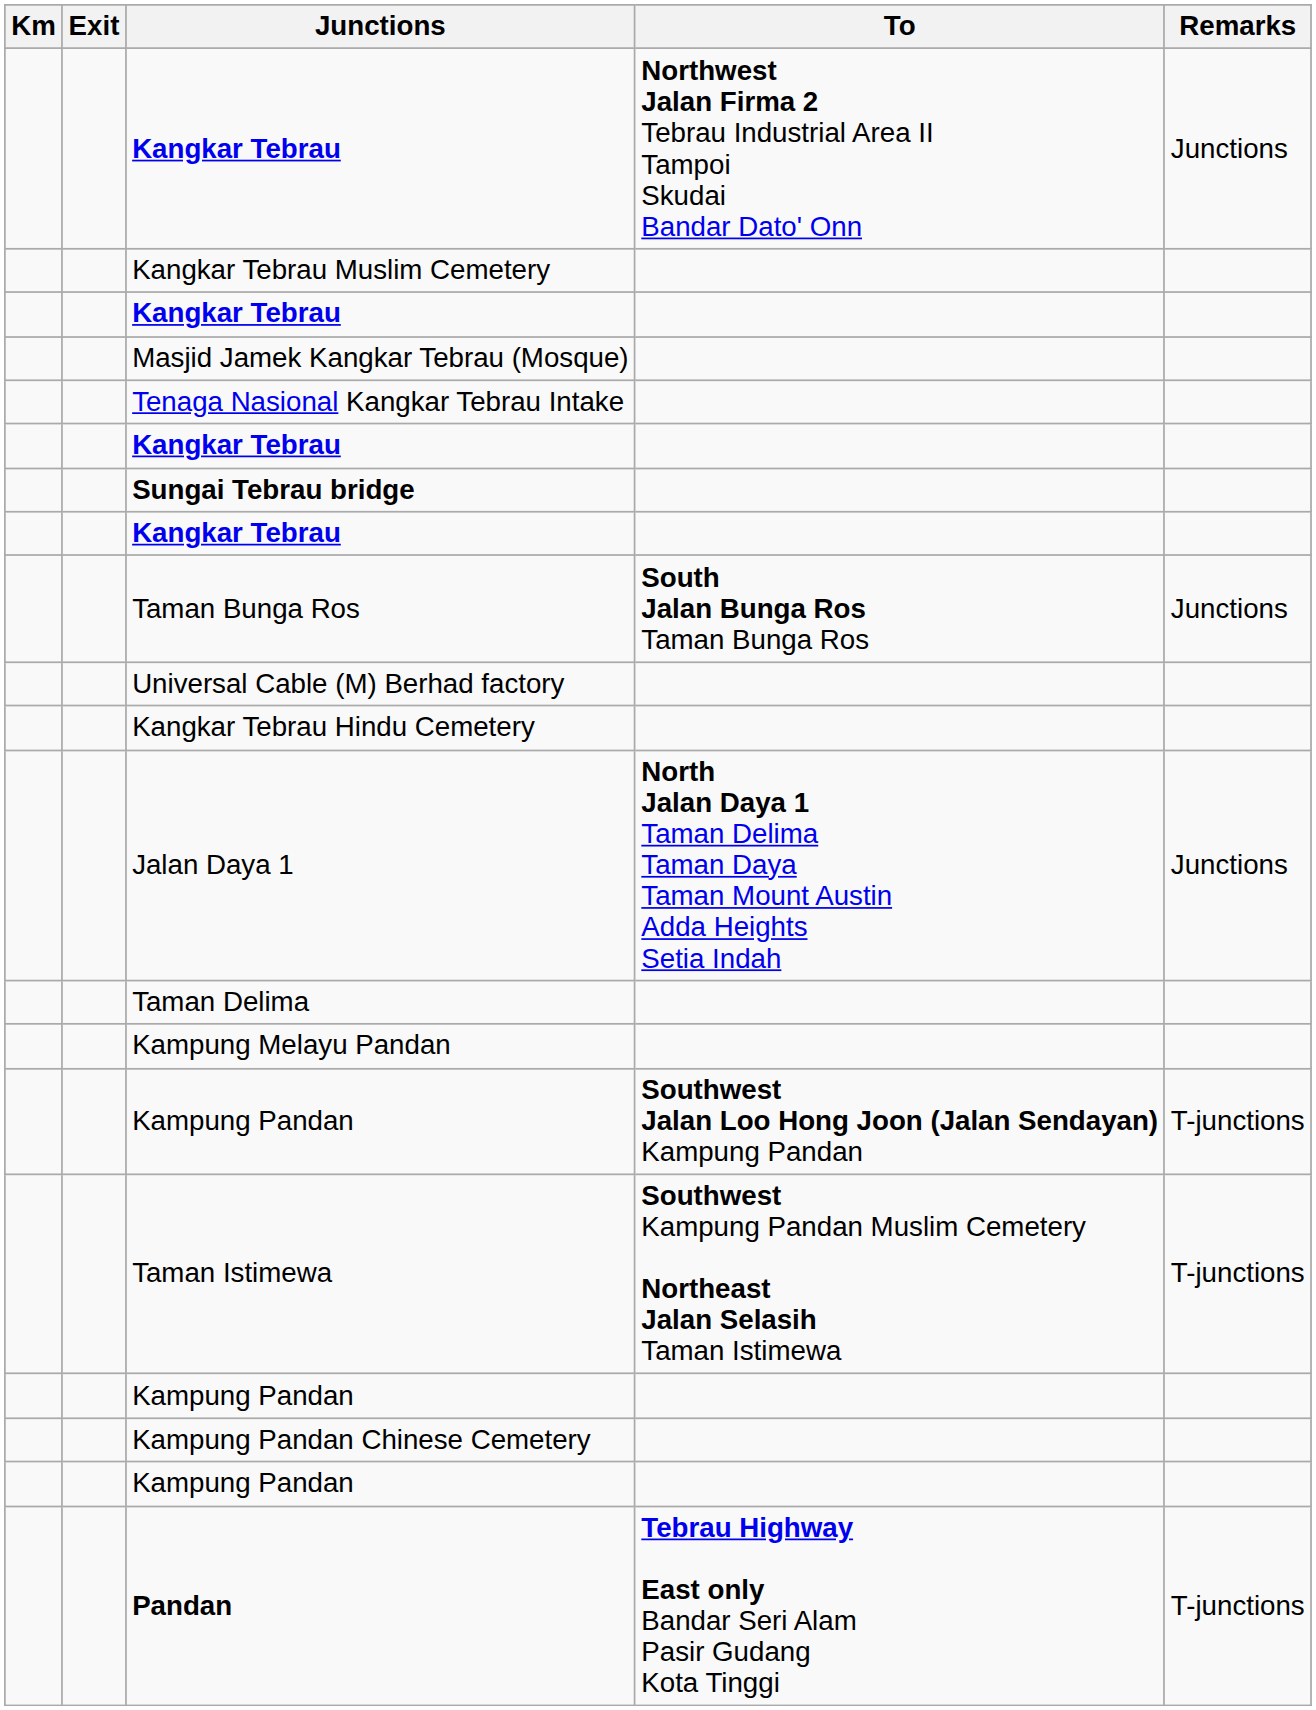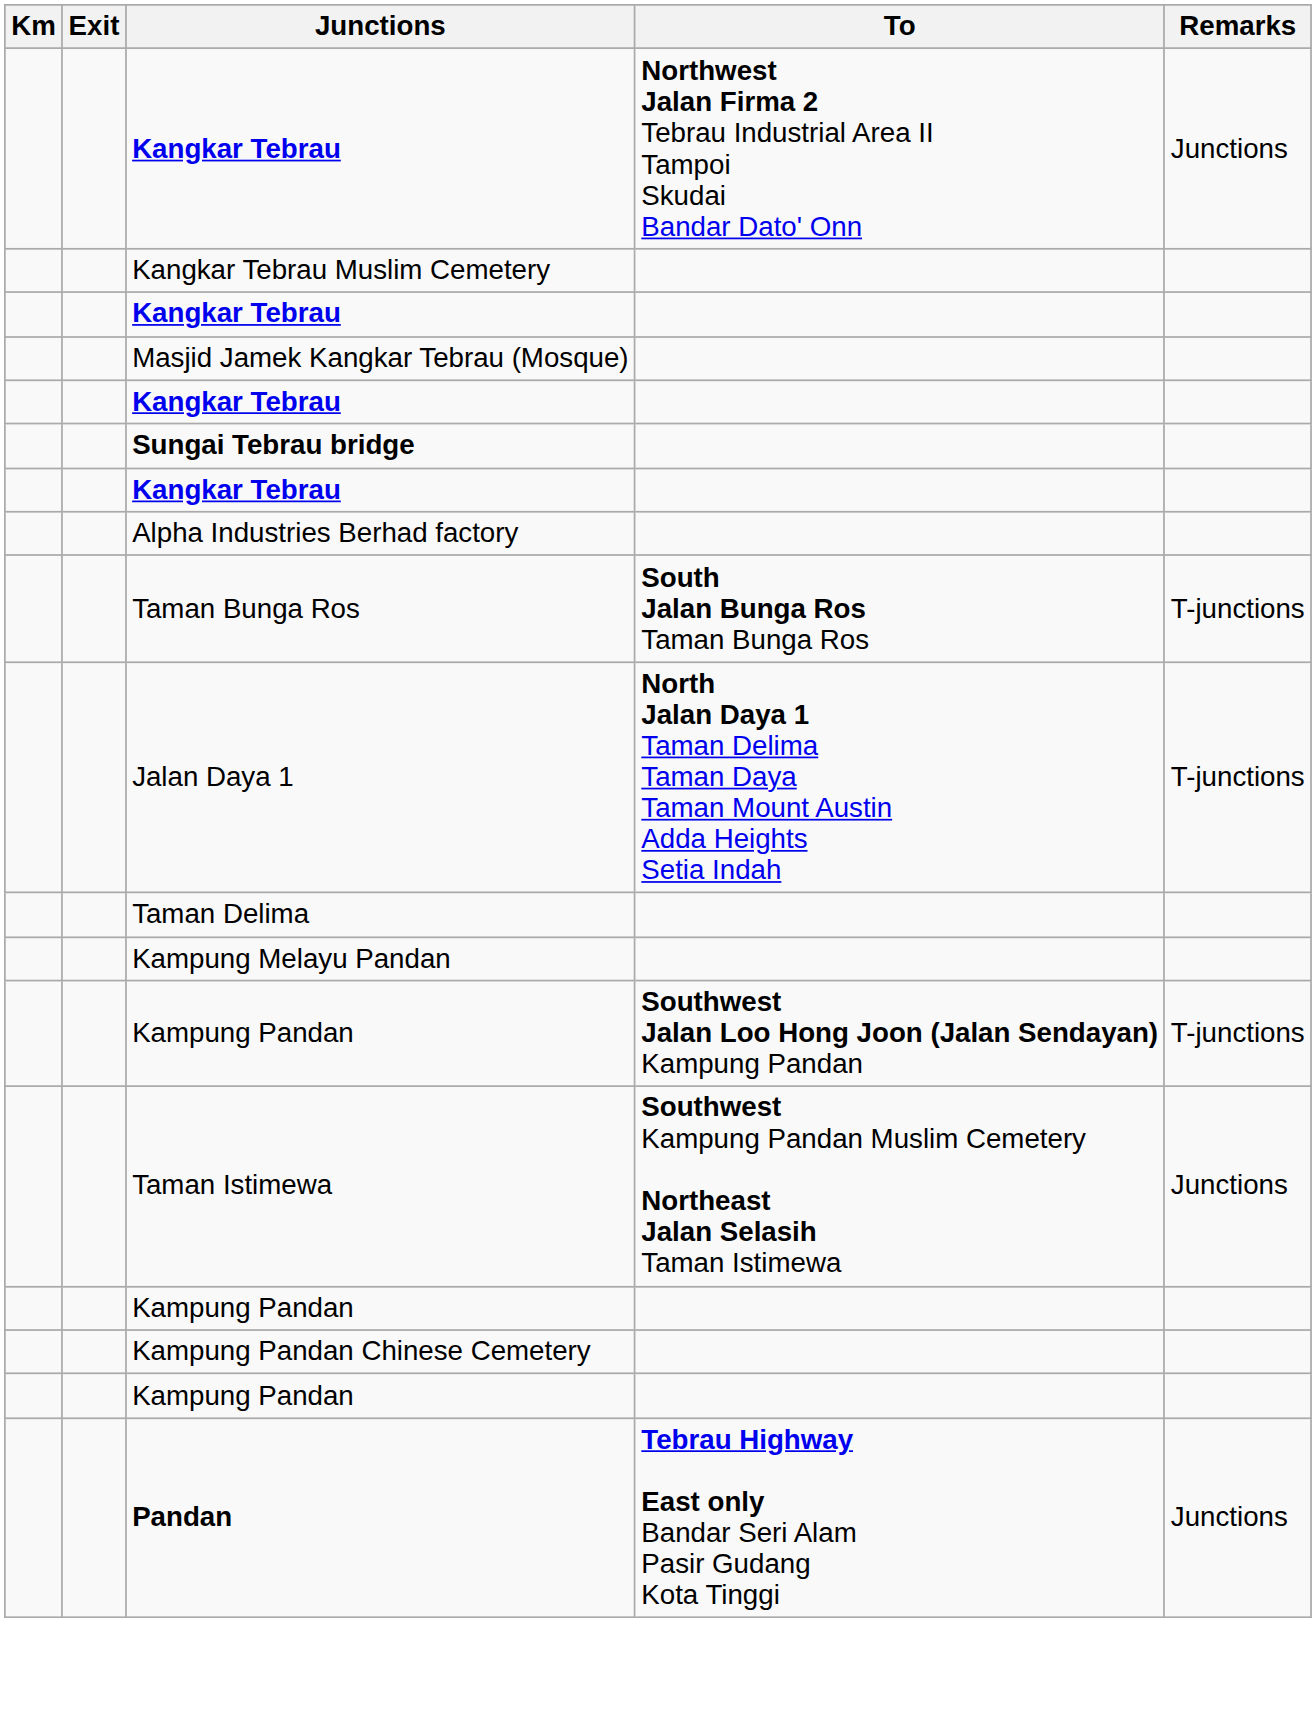- row: Tenaga Nasional Kangkar Tebrau Intake
+ row: Alpha Industries Berhad factory
Taman Bunga Ros | Remarks: Junctions -> T-junctions
- row: Universal Cable (M) Berhad factory
- row: Kangkar Tebrau Hindu Cemetery
Jalan Daya 1 | Remarks: Junctions -> T-junctions
Taman Istimewa | Remarks: T-junctions -> Junctions
Pandan | Remarks: T-junctions -> Junctions
